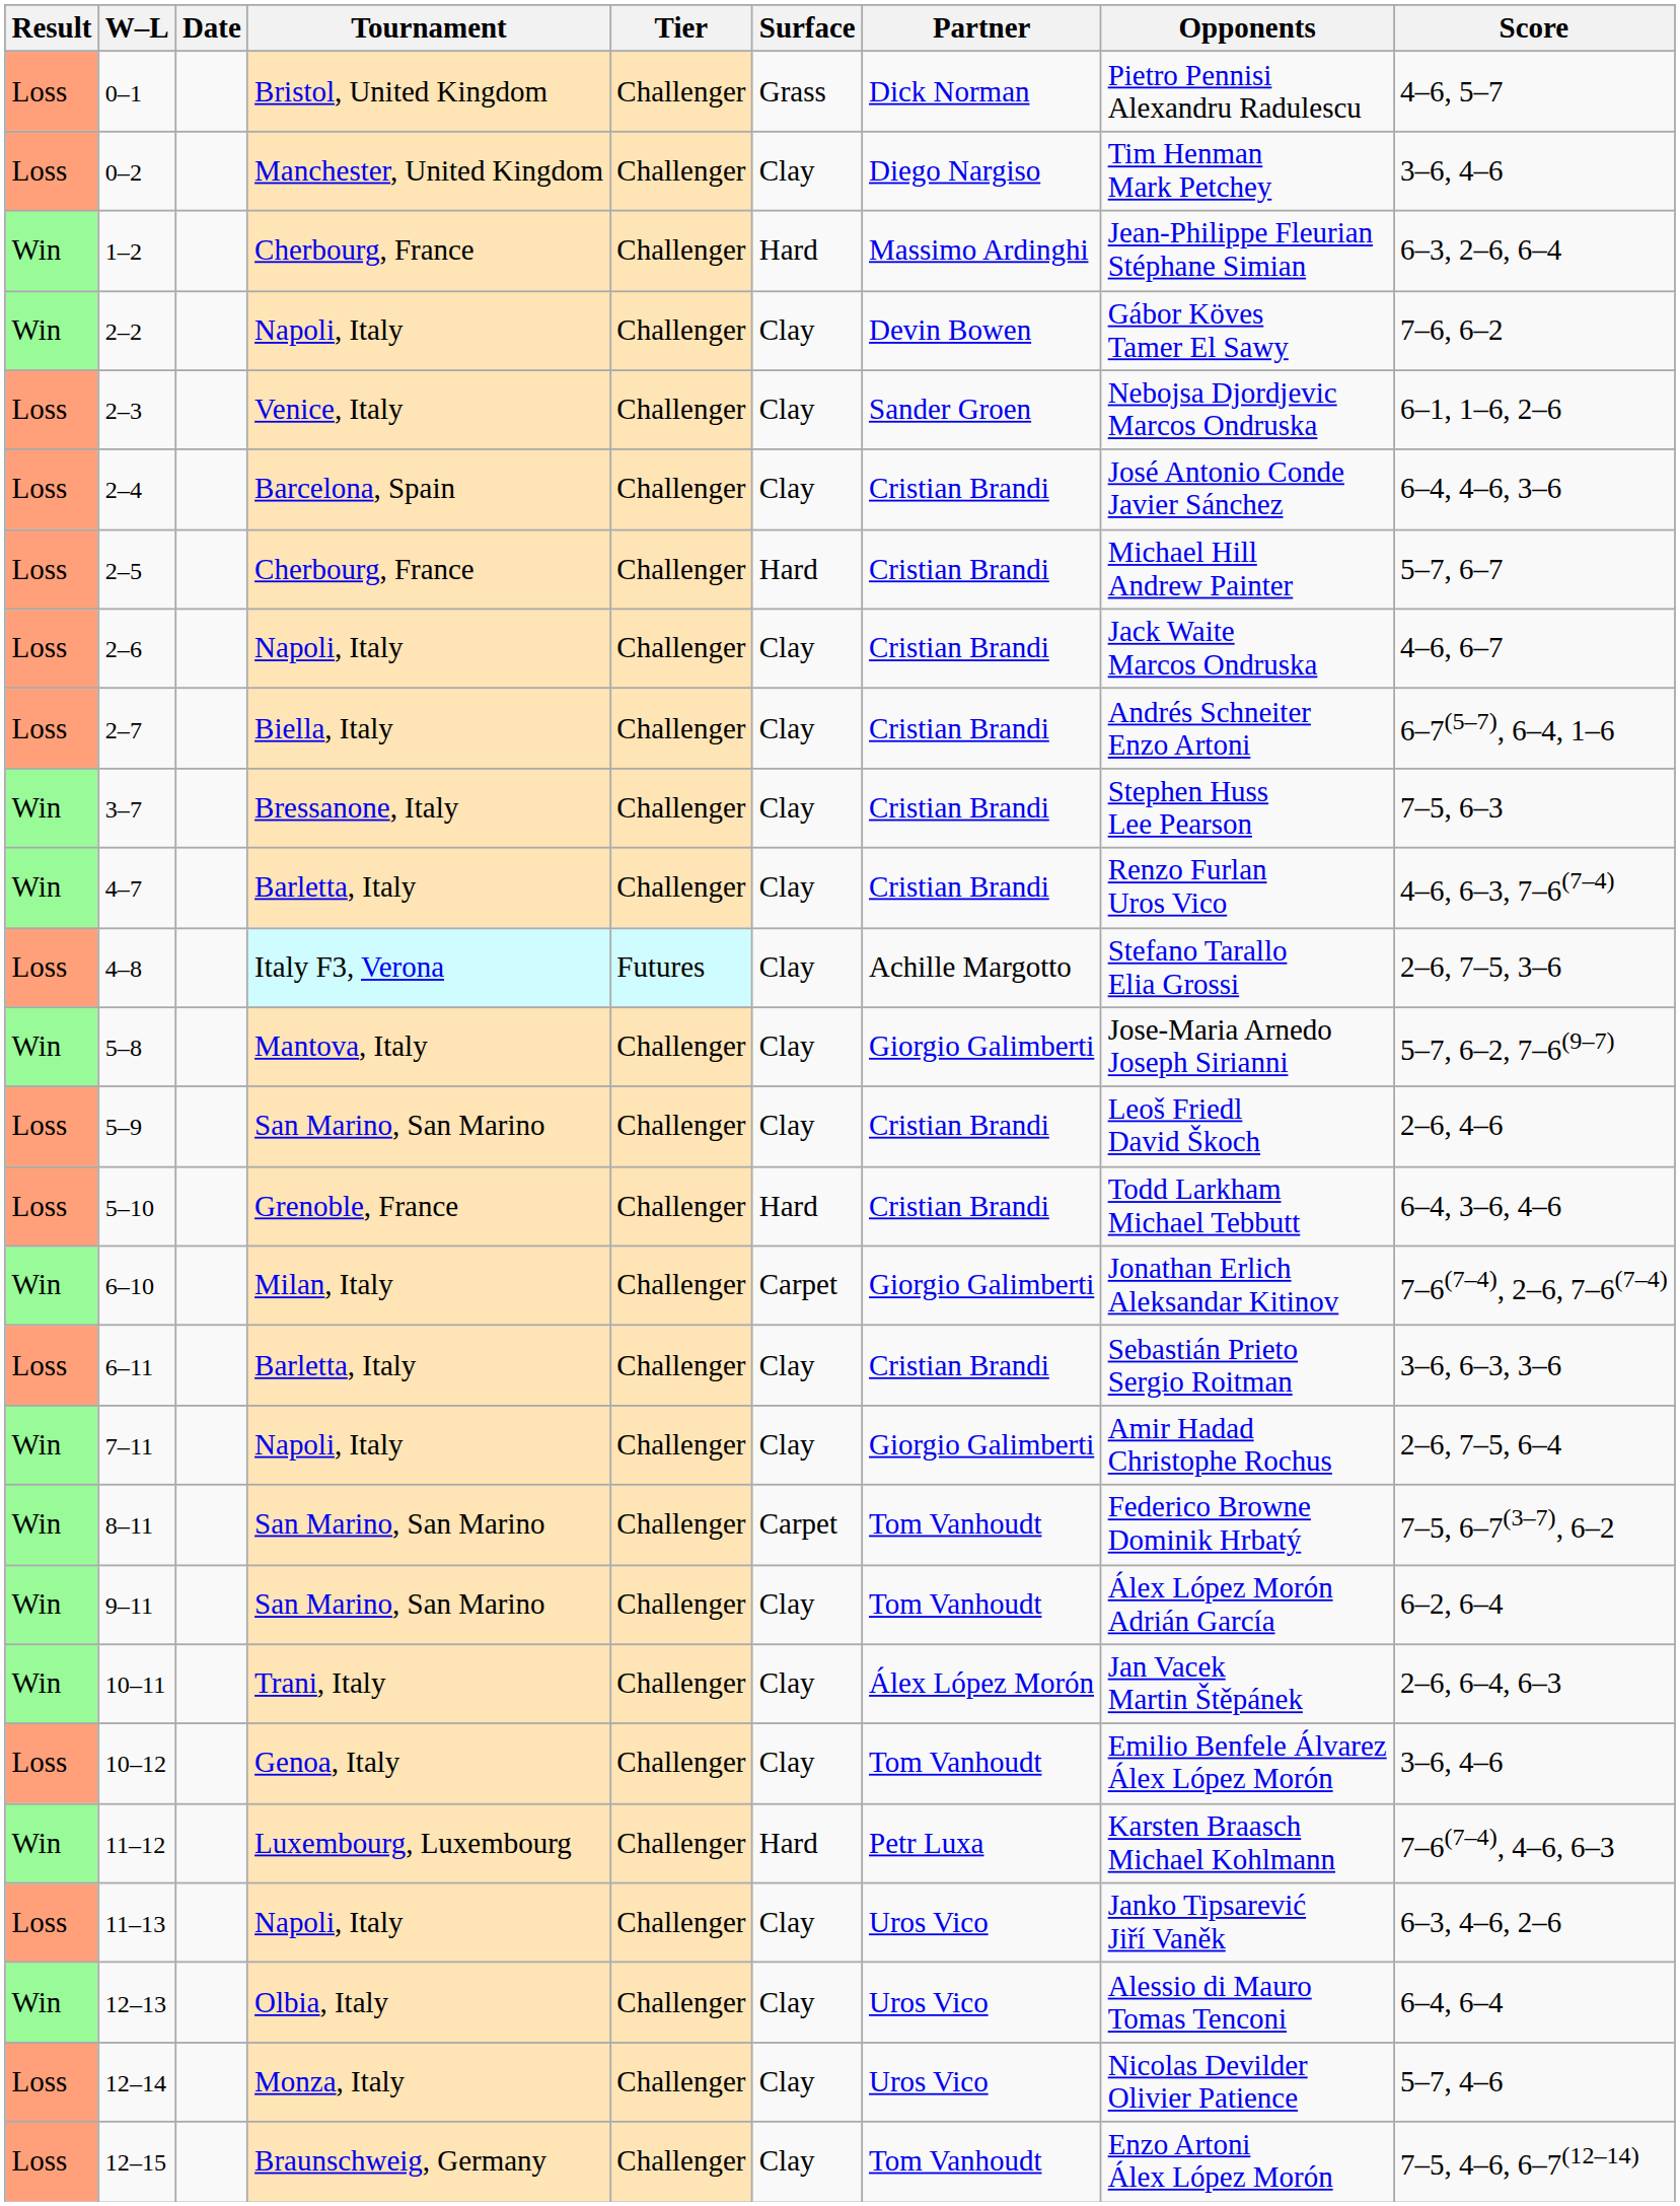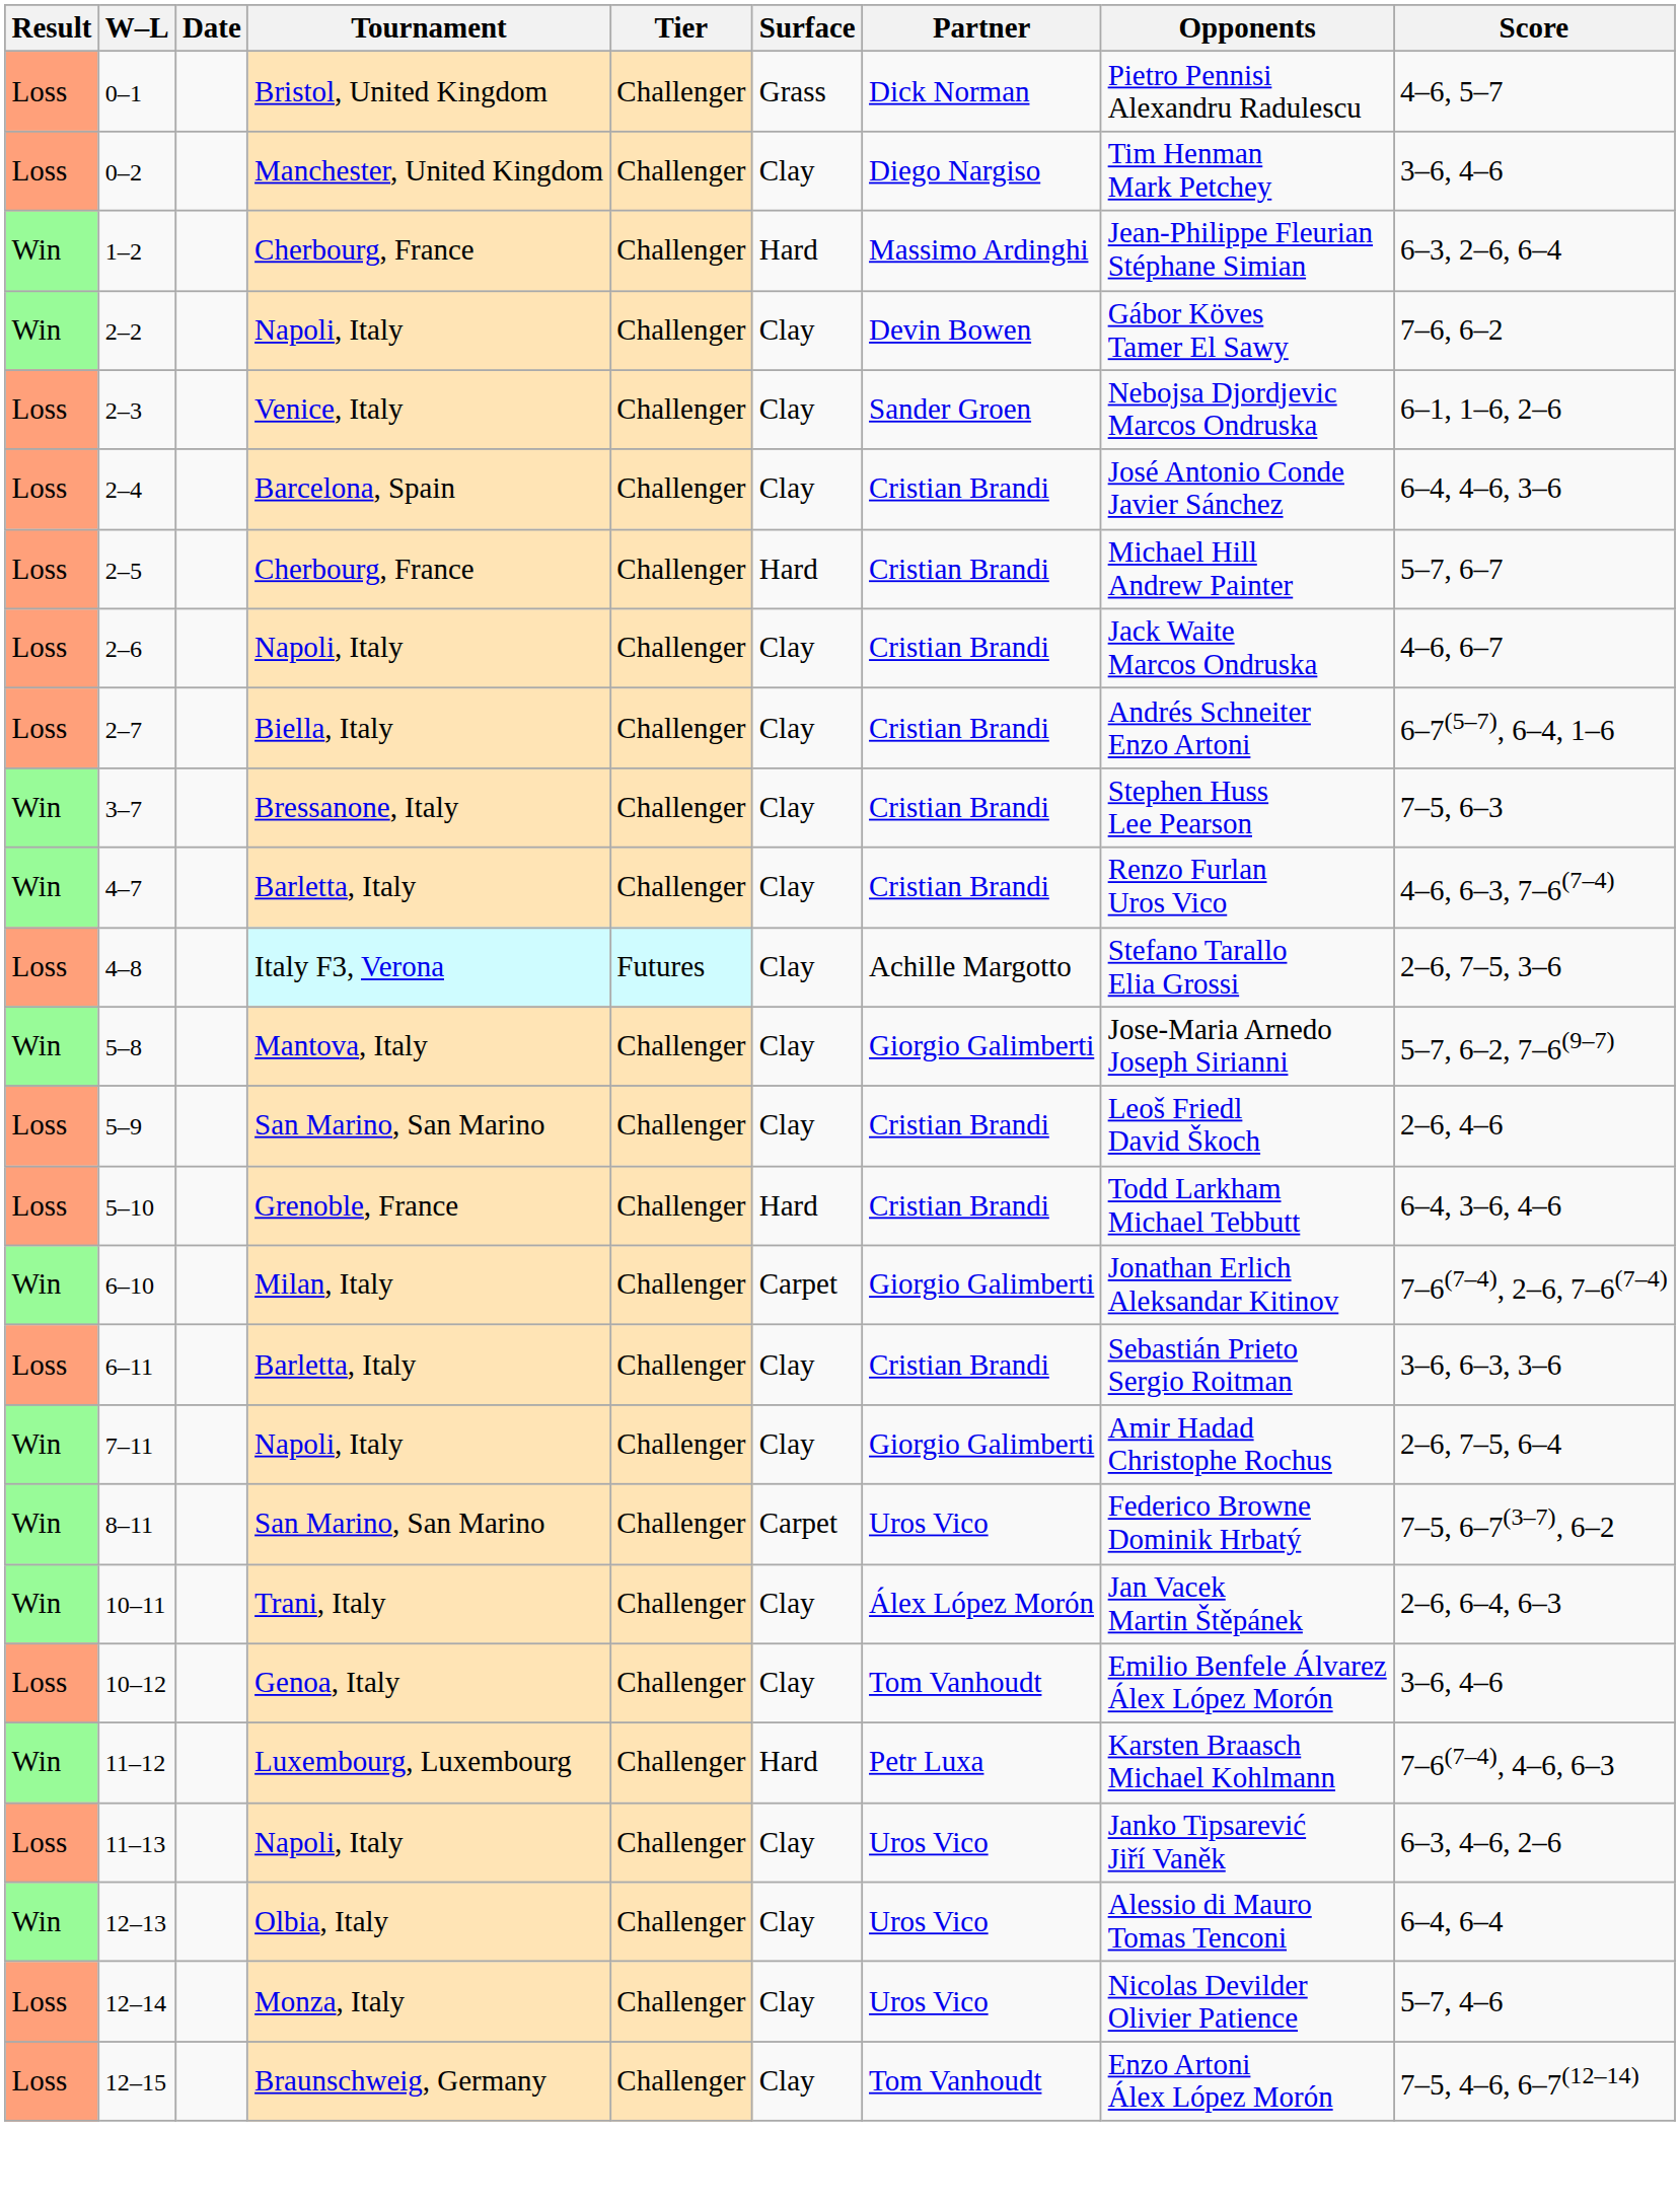8–11 | Partner: Tom Vanhoudt -> Uros Vico
- row: Win | 9–11 | San Marino, San Marino | Challenger | Clay | Tom Vanhoudt | Álex López Morón Adrián García | 6–2, 6–4
